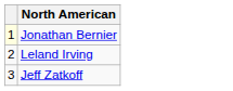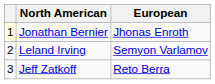+ column: European | Jhonas Enroth | Semyon Varlamov | Reto Berra
